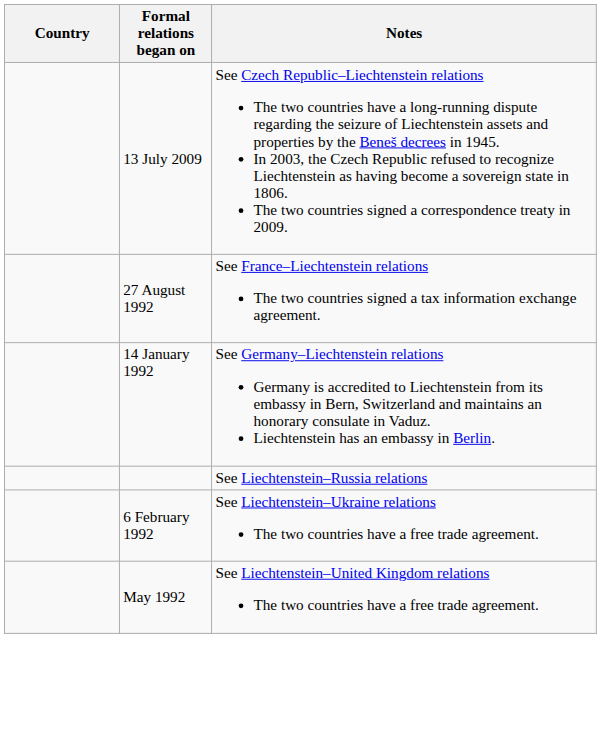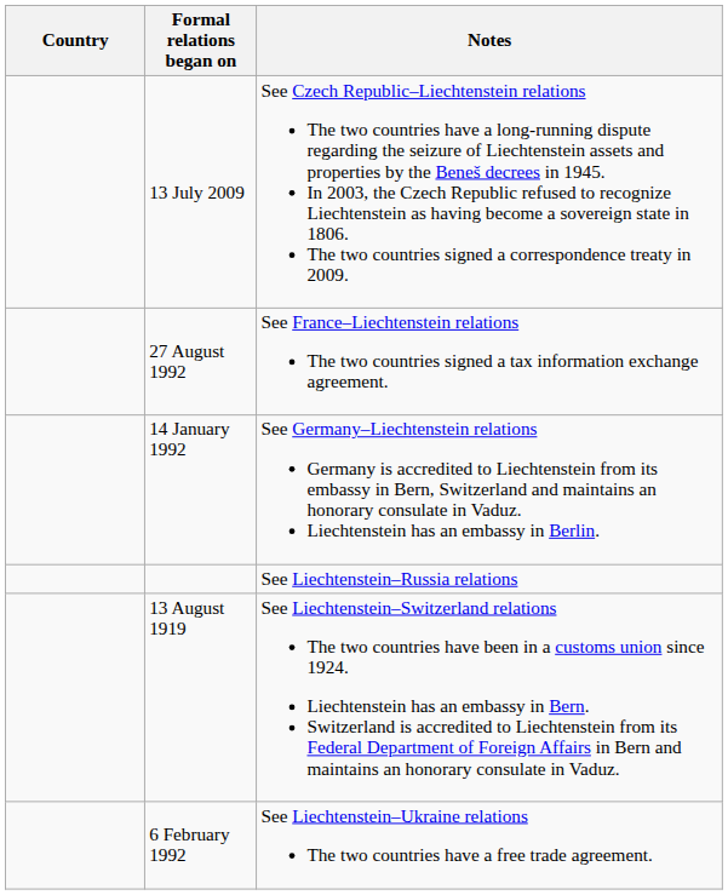+ row: 13 August 1919 | See Liechtenstein–Switzerland relations The two countries have been in a customs union since 1924. Liechtenstein has an embassy in Bern. Switzerland is accredited to Liechtenstein from its Federal Department of Foreign Affairs in Bern and maintains an honorary consulate in Vaduz.
- row: May 1992 | See Liechtenstein–United Kingdom relations The two countries have a free trade agreement.
